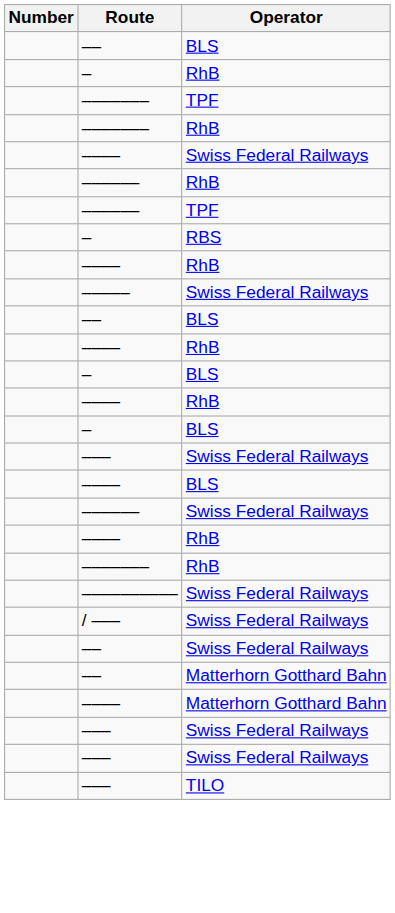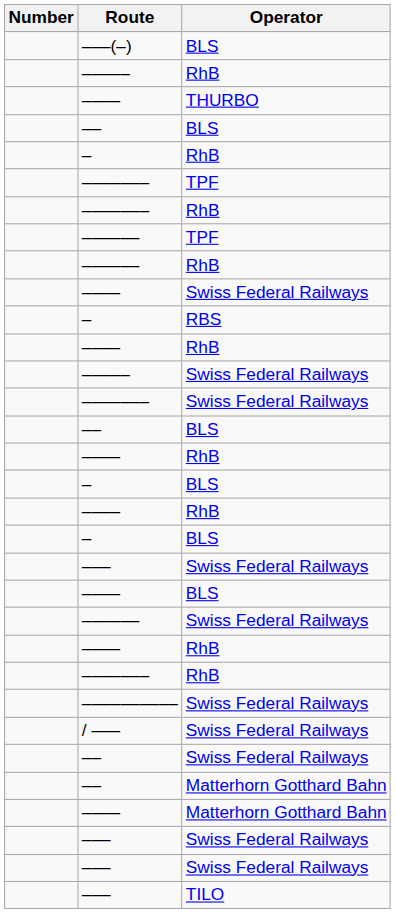+ row: –––(–) | BLS
+ row: ––––– | RhB
+ row: –––– | THURBO
rows swapped: –––––– / TPF <-> –––– / Swiss Federal Railways
+ row: ––––––– | Swiss Federal Railways
